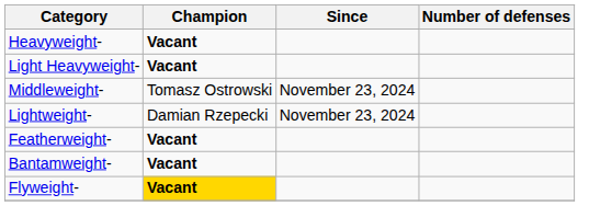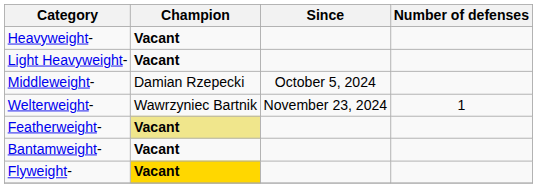Middleweight- | Champion: Tomasz Ostrowski -> Damian Rzepecki
Middleweight- | Since: November 23, 2024 -> October 5, 2024
+ row: Welterweight- | Wawrzyniec Bartnik | November 23, 2024 | 1
- row: Lightweight- | Damian Rzepecki | November 23, 2024
Featherweight- | Champion: no background -> khaki background
